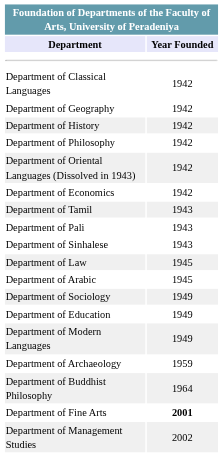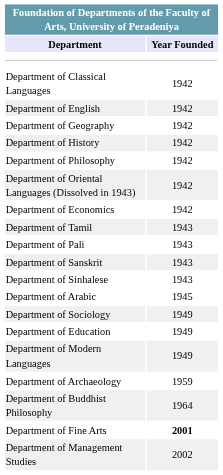+ row: Department of English | 1942
+ row: Department of Sanskrit | 1943
- row: Department of Law | 1945
